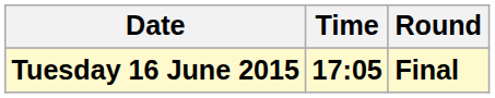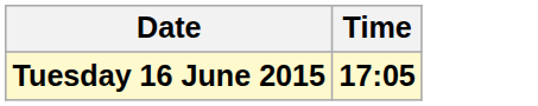- column: Round | Final
